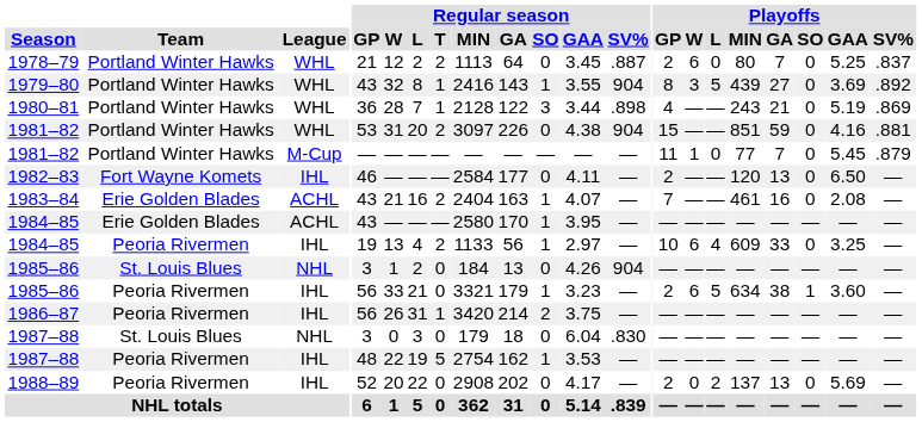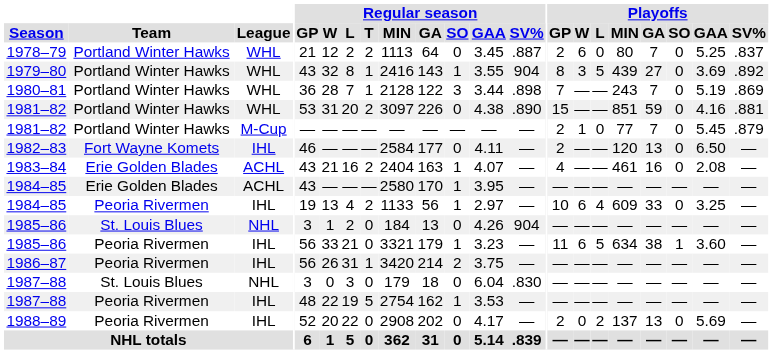1980–81 | Playoffs / GP: 4 -> 7
1980–81 | Playoffs / GA: 21 -> 7
1981–82 / WHL | Regular season / SV%: 904 -> .890
1981–82 / M-Cup | Playoffs / GP: 11 -> 2
1983–84 | Playoffs / GP: 7 -> 4
1985–86 / IHL | Playoffs / GP: 2 -> 11
